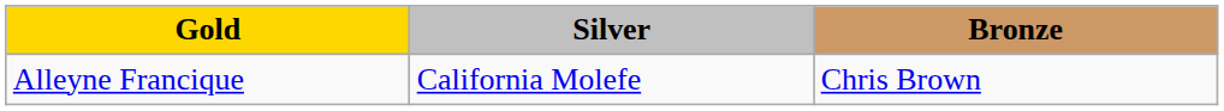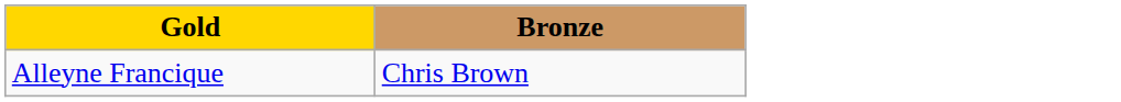- column: Silver | California Molefe
